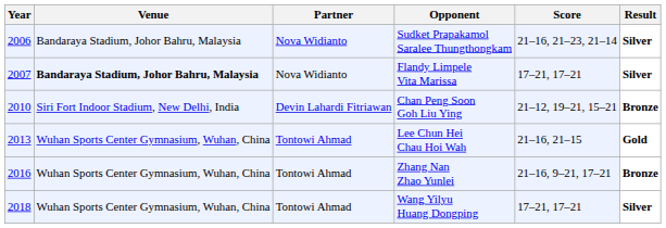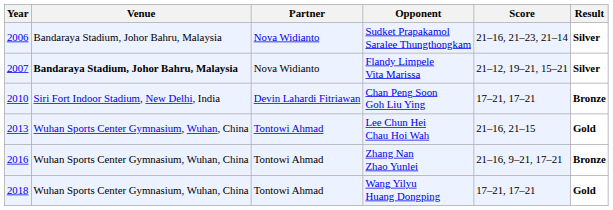Flandy Limpele Vita Marissa | Score: 17–21, 17–21 -> 21–12, 19–21, 15–21
Chan Peng Soon Goh Liu Ying | Score: 21–12, 19–21, 15–21 -> 17–21, 17–21
Wang Yilyu Huang Dongping | Result: Silver -> Gold
